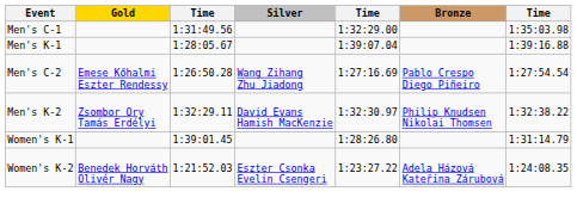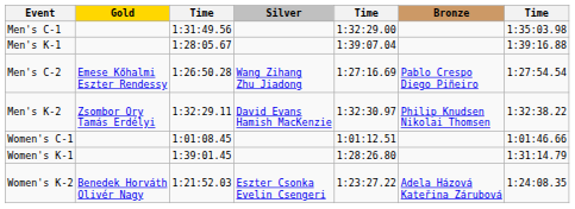+ row: Women's C-1 | 1:01:08.45 | 1:01:12.51 | 1:01:46.66
